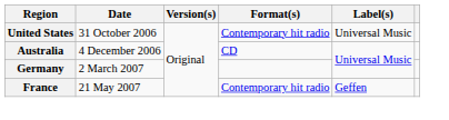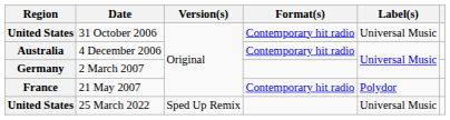4 December 2006 | Format(s): CD -> Contemporary hit radio
21 May 2007 | Label(s): Geffen -> Polydor
+ row: United States | 25 March 2022 | Sped Up Remix | Universal Music
